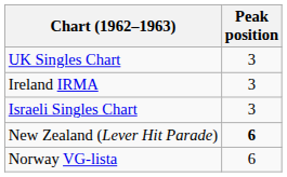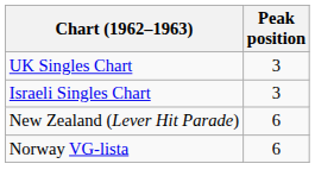- row: Ireland IRMA | 3
New Zealand (Lever Hit Parade) | Peak position: bold -> normal
